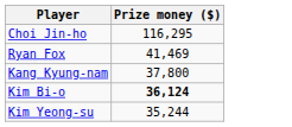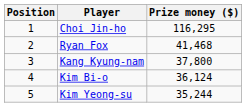+ column: Position | 1 | 2 | 3 | 4 | 5
Ryan Fox | Prize money ($): 41,469 -> 41,468
Kim Bi-o | Prize money ($): bold -> normal
